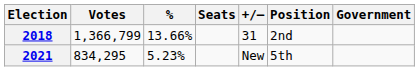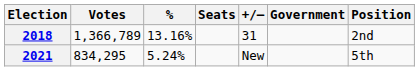columns swapped: Position <-> Government
2018 | Votes: 1,366,799 -> 1,366,789
2018 | %: 13.66% -> 13.16%
2021 | %: 5.23% -> 5.24%
